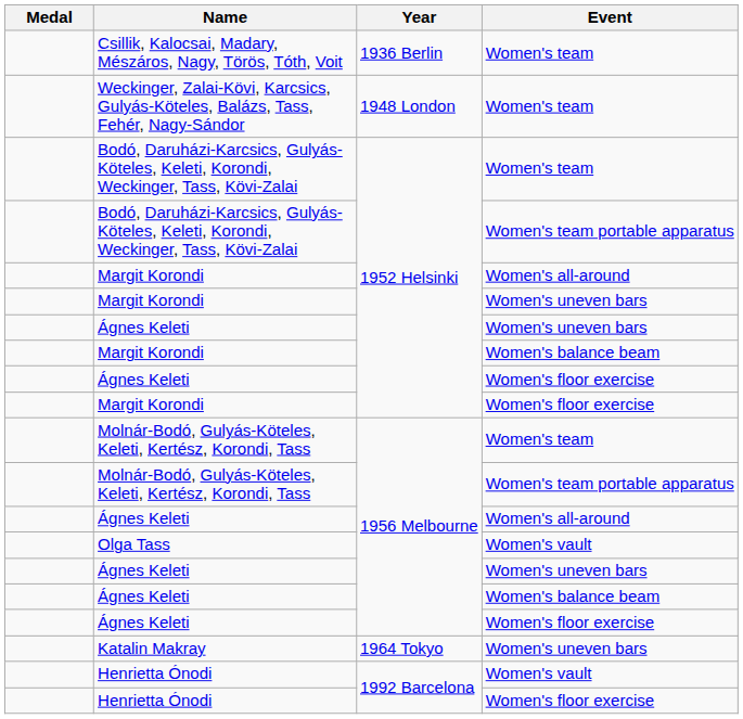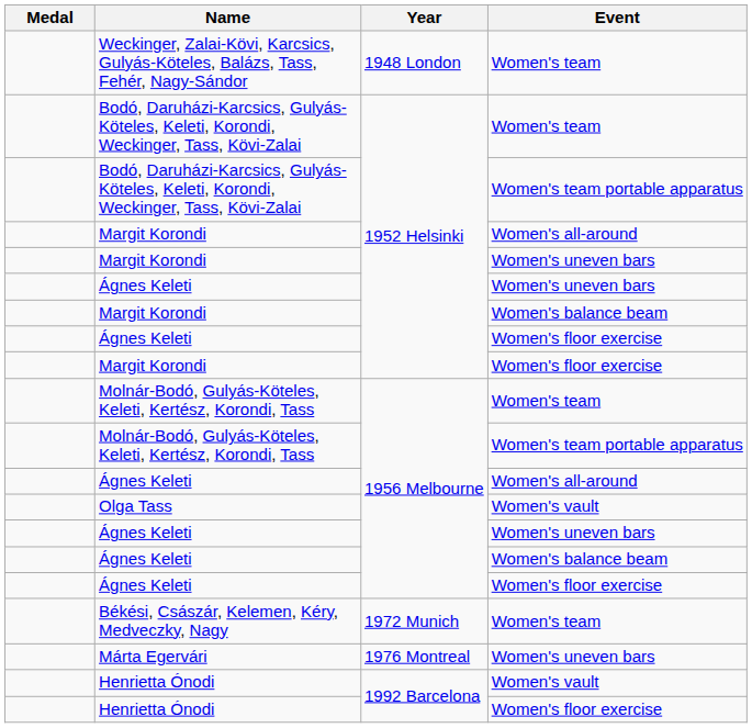- row: Csillik, Kalocsai, Madary, Mészáros, Nagy, Törös, Tóth, Voit | 1936 Berlin | Women's team
- row: Katalin Makray | 1964 Tokyo | Women's uneven bars
+ row: Békési, Császár, Kelemen, Kéry, Medveczky, Nagy | 1972 Munich | Women's team
+ row: Márta Egervári | 1976 Montreal | Women's uneven bars
